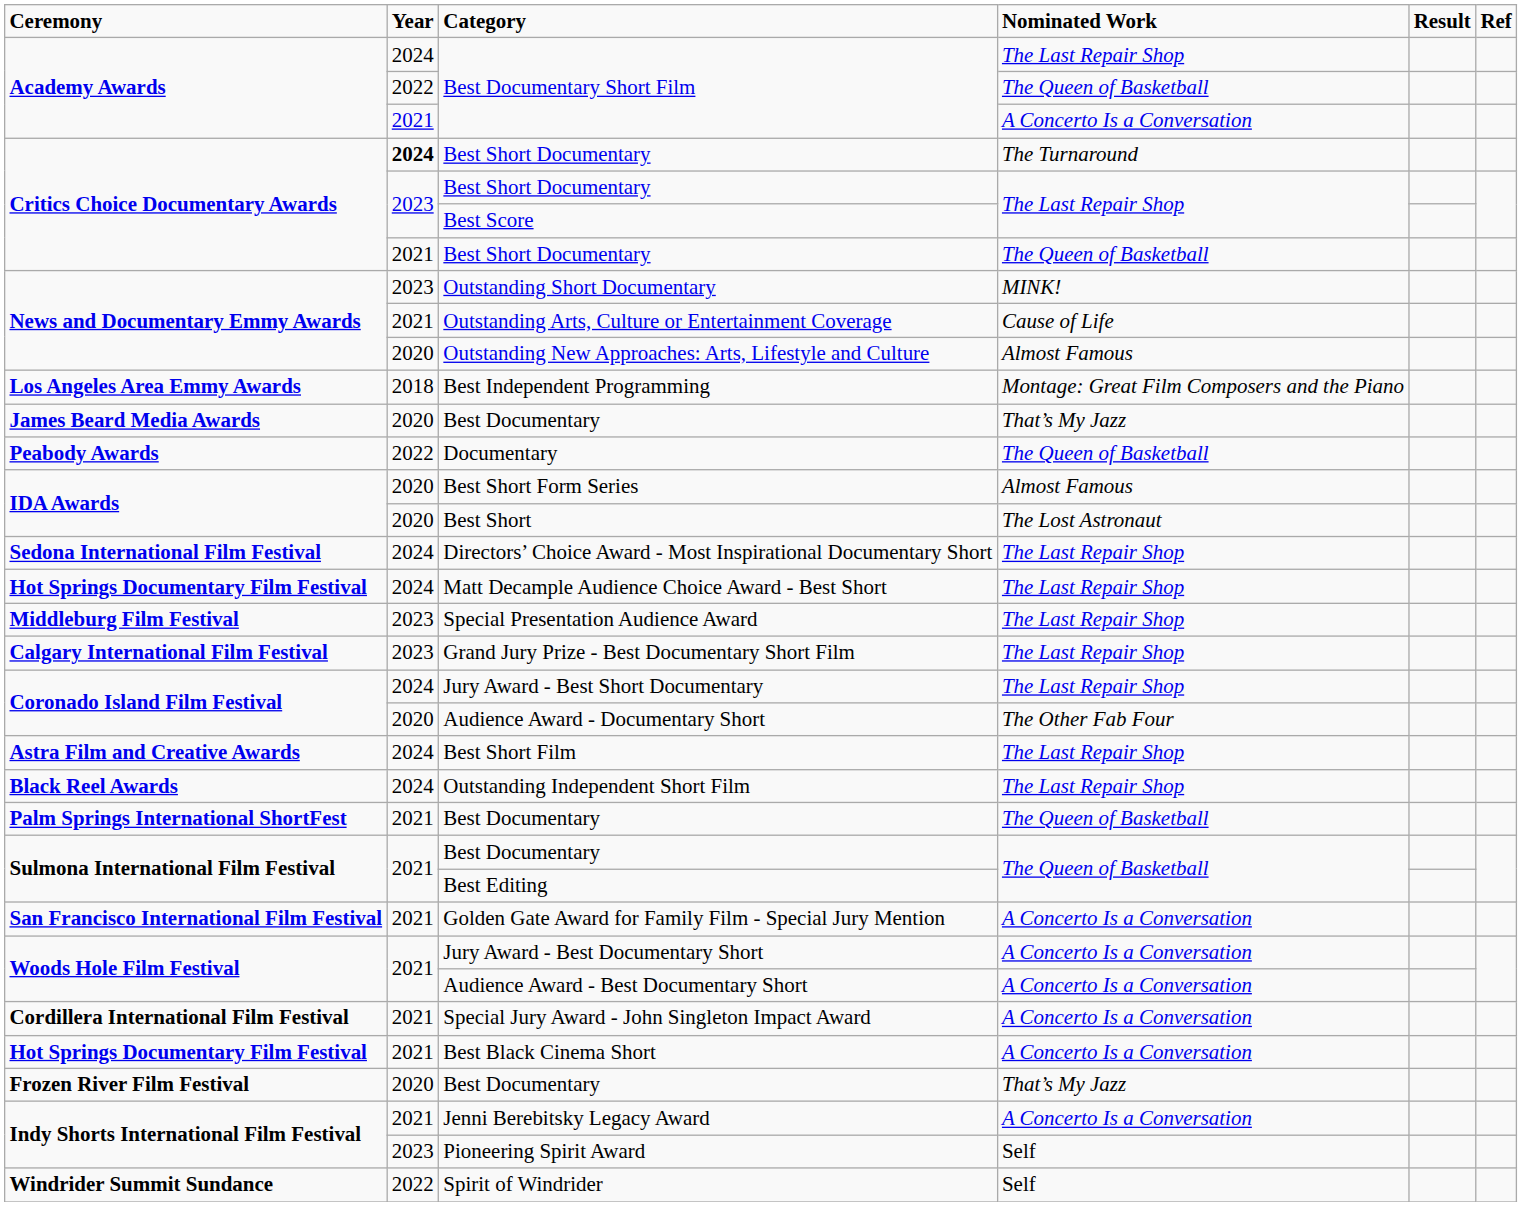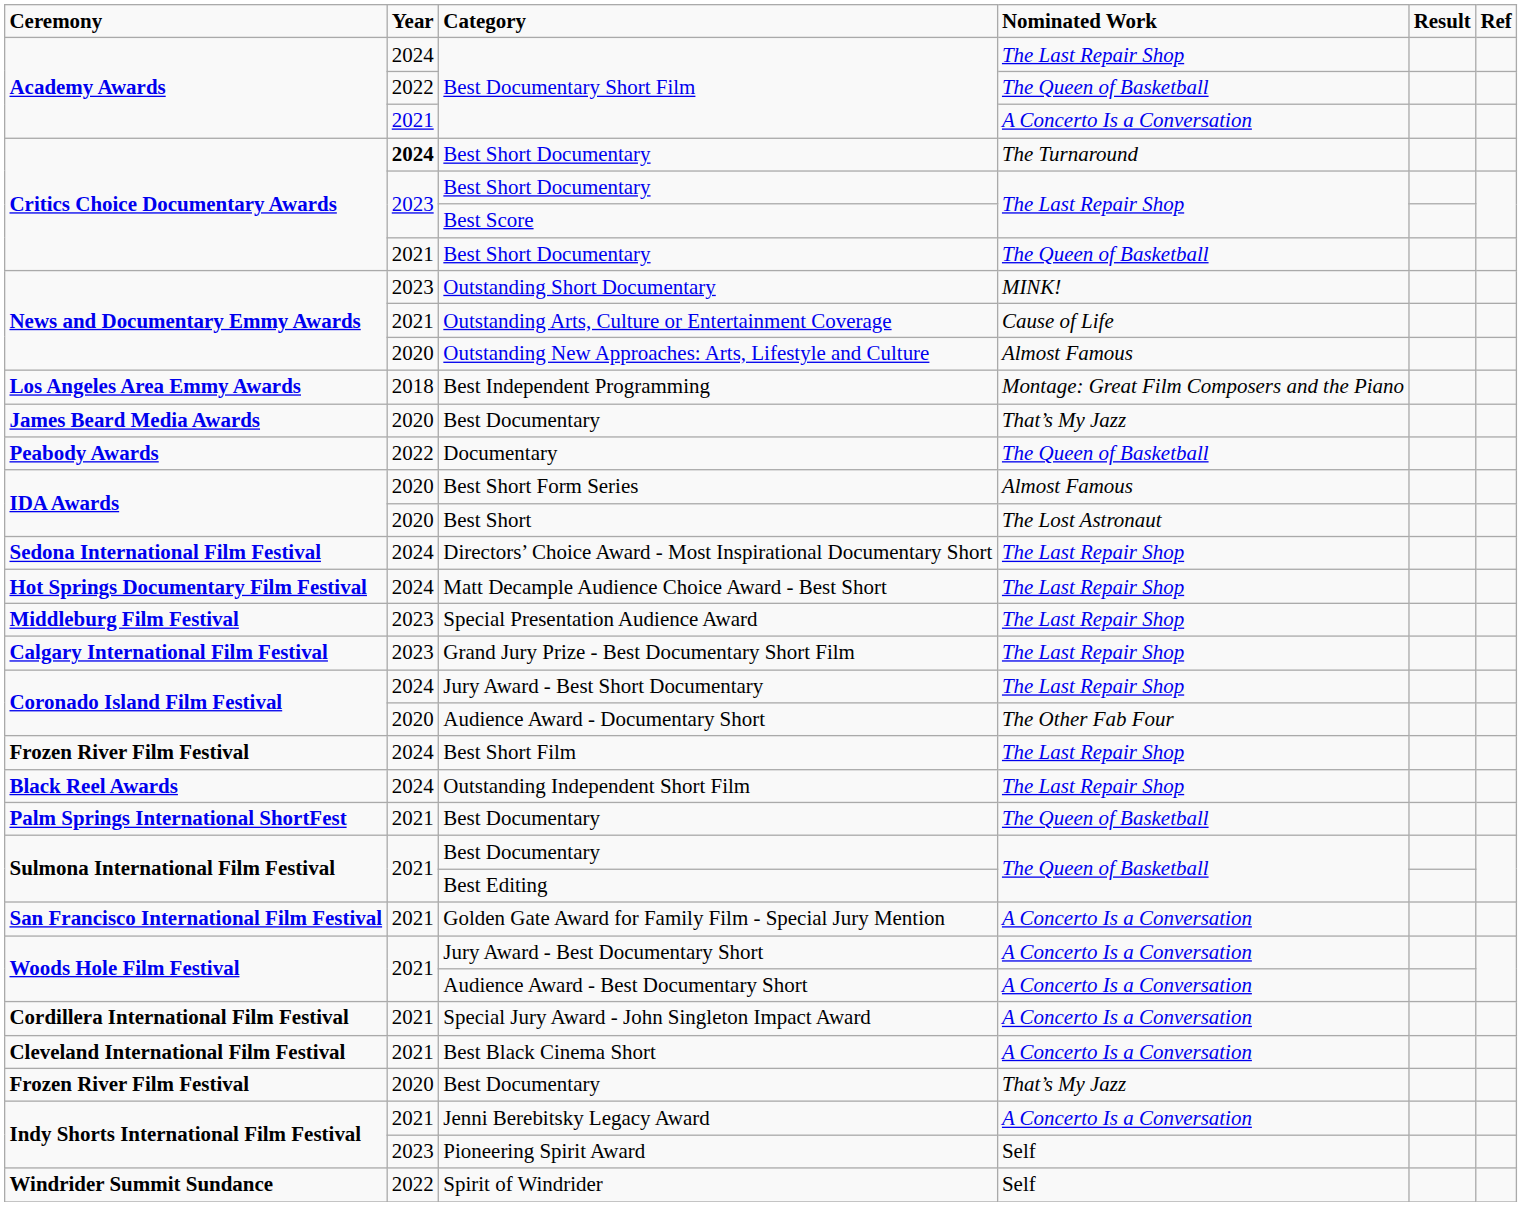Best Short Film | Ceremony: Astra Film and Creative Awards -> Frozen River Film Festival
Best Black Cinema Short | Ceremony: Hot Springs Documentary Film Festival -> Cleveland International Film Festival
